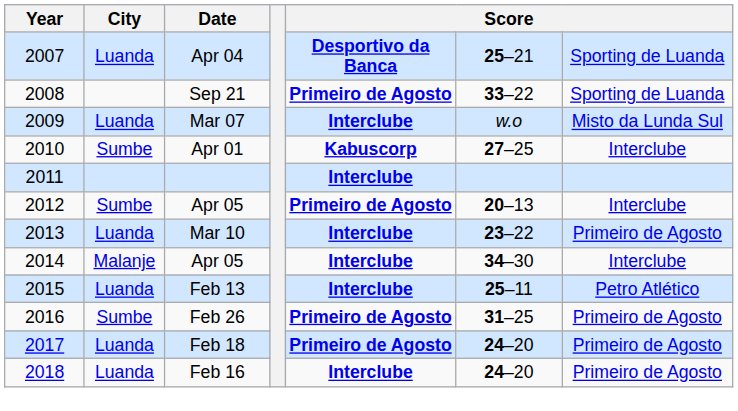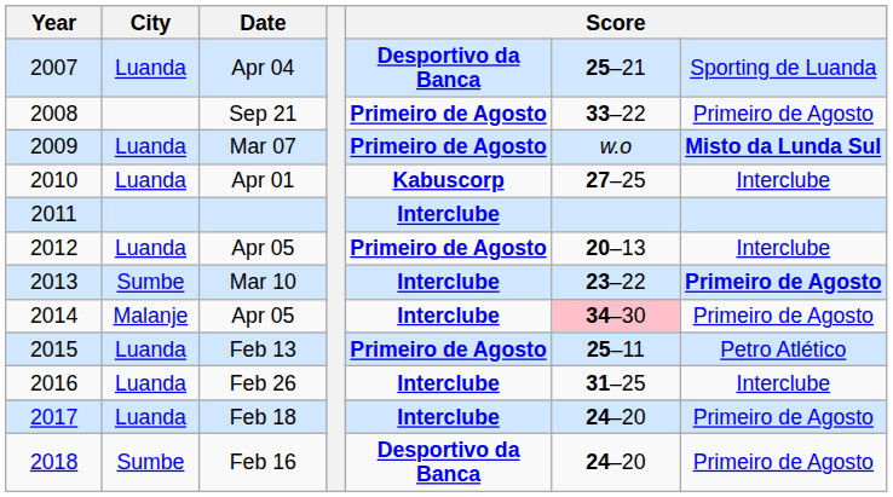Sep 21 | column 7: Sporting de Luanda -> Primeiro de Agosto
Mar 07 | column 5: Interclube -> Primeiro de Agosto
Mar 07 | column 7: normal -> bold
Apr 01 | City: Sumbe -> Luanda
2012 / Apr 05 | City: Sumbe -> Luanda
Mar 10 | City: Luanda -> Sumbe
Mar 10 | column 7: normal -> bold
2014 / Apr 05 | column 6: no background -> pink background
2014 / Apr 05 | column 7: Interclube -> Primeiro de Agosto
Feb 13 | column 5: Interclube -> Primeiro de Agosto
Feb 26 | City: Sumbe -> Luanda
Feb 26 | column 5: Primeiro de Agosto -> Interclube
Feb 26 | column 7: Primeiro de Agosto -> Interclube
Feb 18 | column 5: Primeiro de Agosto -> Interclube
Feb 16 | City: Luanda -> Sumbe
Feb 16 | column 5: Interclube -> Desportivo da Banca
